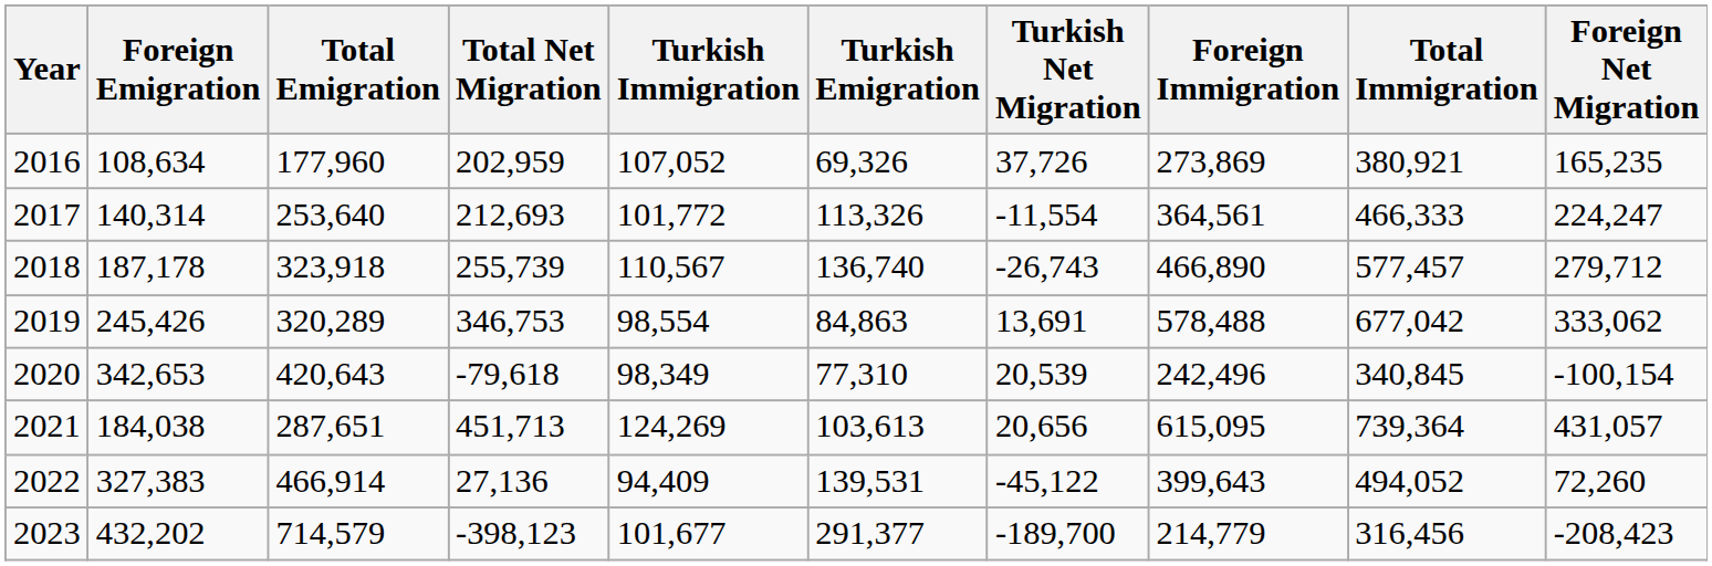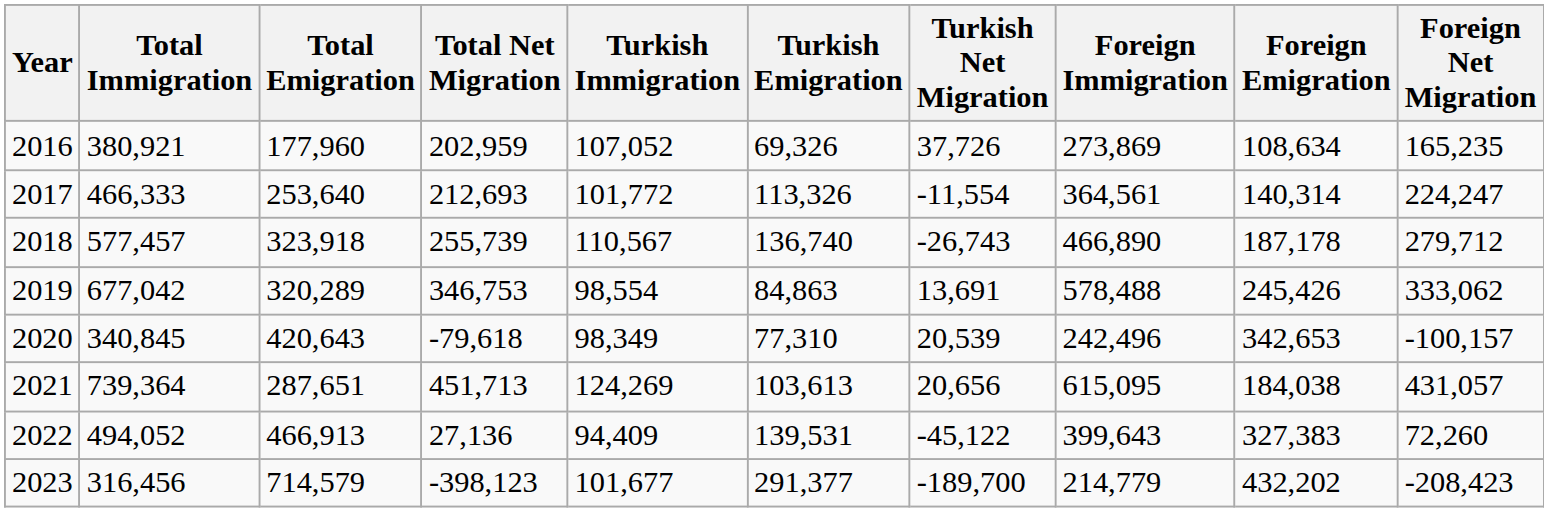columns swapped: Total Immigration <-> Foreign Emigration
2020 | Foreign Net Migration: -100,154 -> -100,157
2022 | Total Emigration: 466,914 -> 466,913
